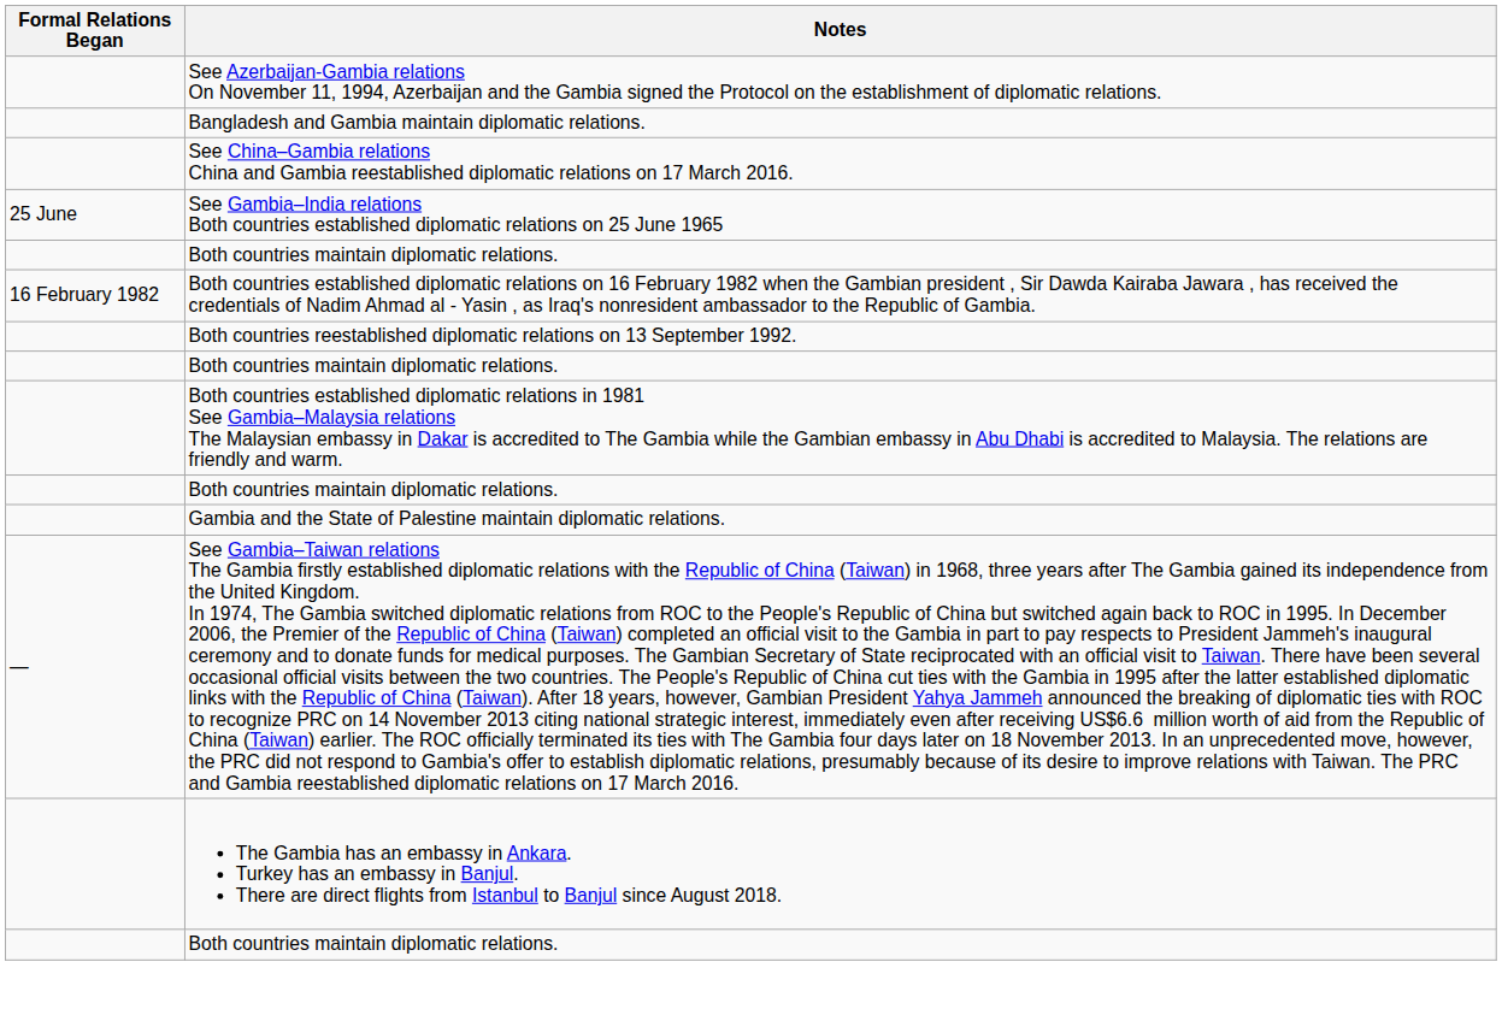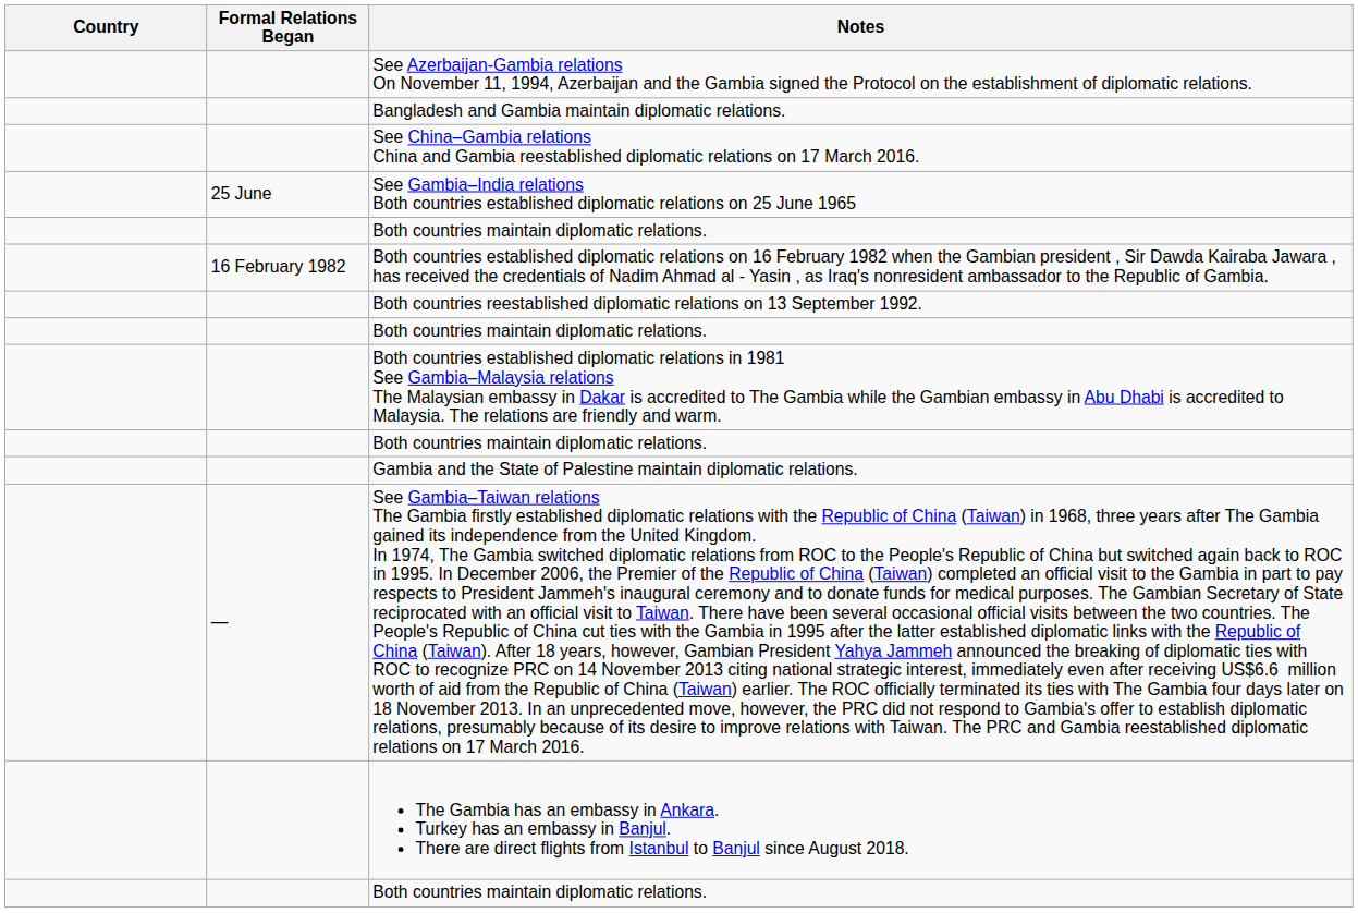+ column: Country
